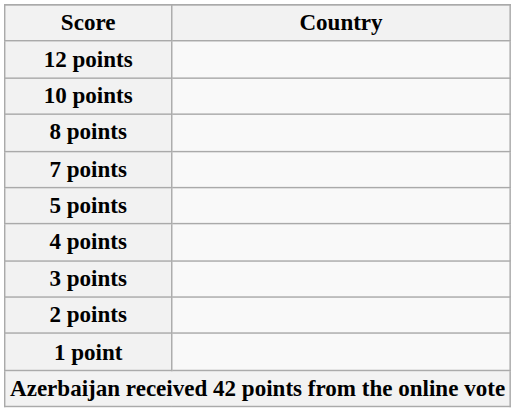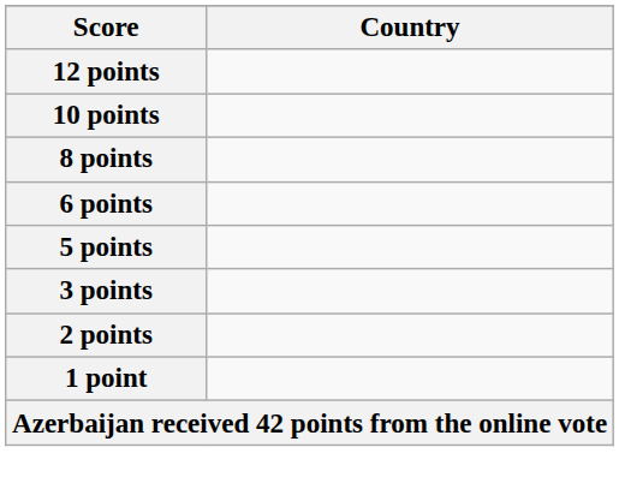- row: 7 points
+ row: 6 points
- row: 4 points
